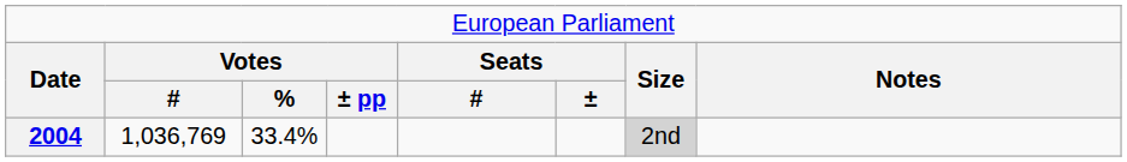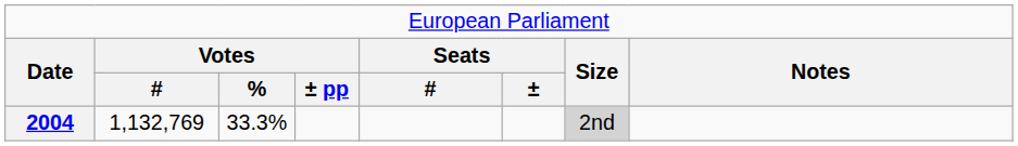2004 | column 2: 1,036,769 -> 1,132,769
2004 | column 3: 33.4% -> 33.3%
